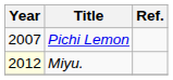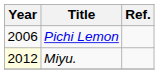Pichi Lemon | Year: 2007 -> 2006
